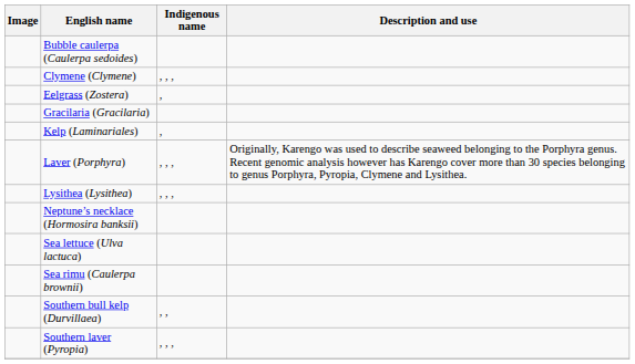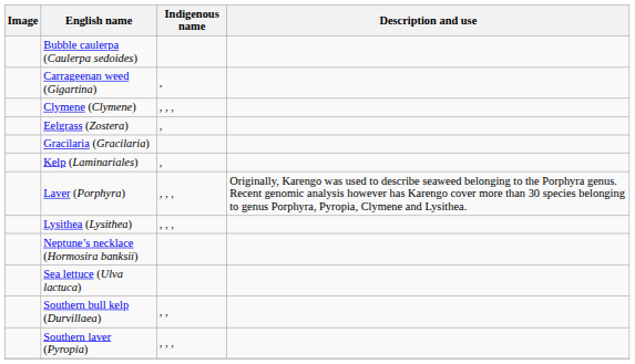+ row: Carrageenan weed (Gigartina) | ,
- row: Sea rimu (Caulerpa brownii)
